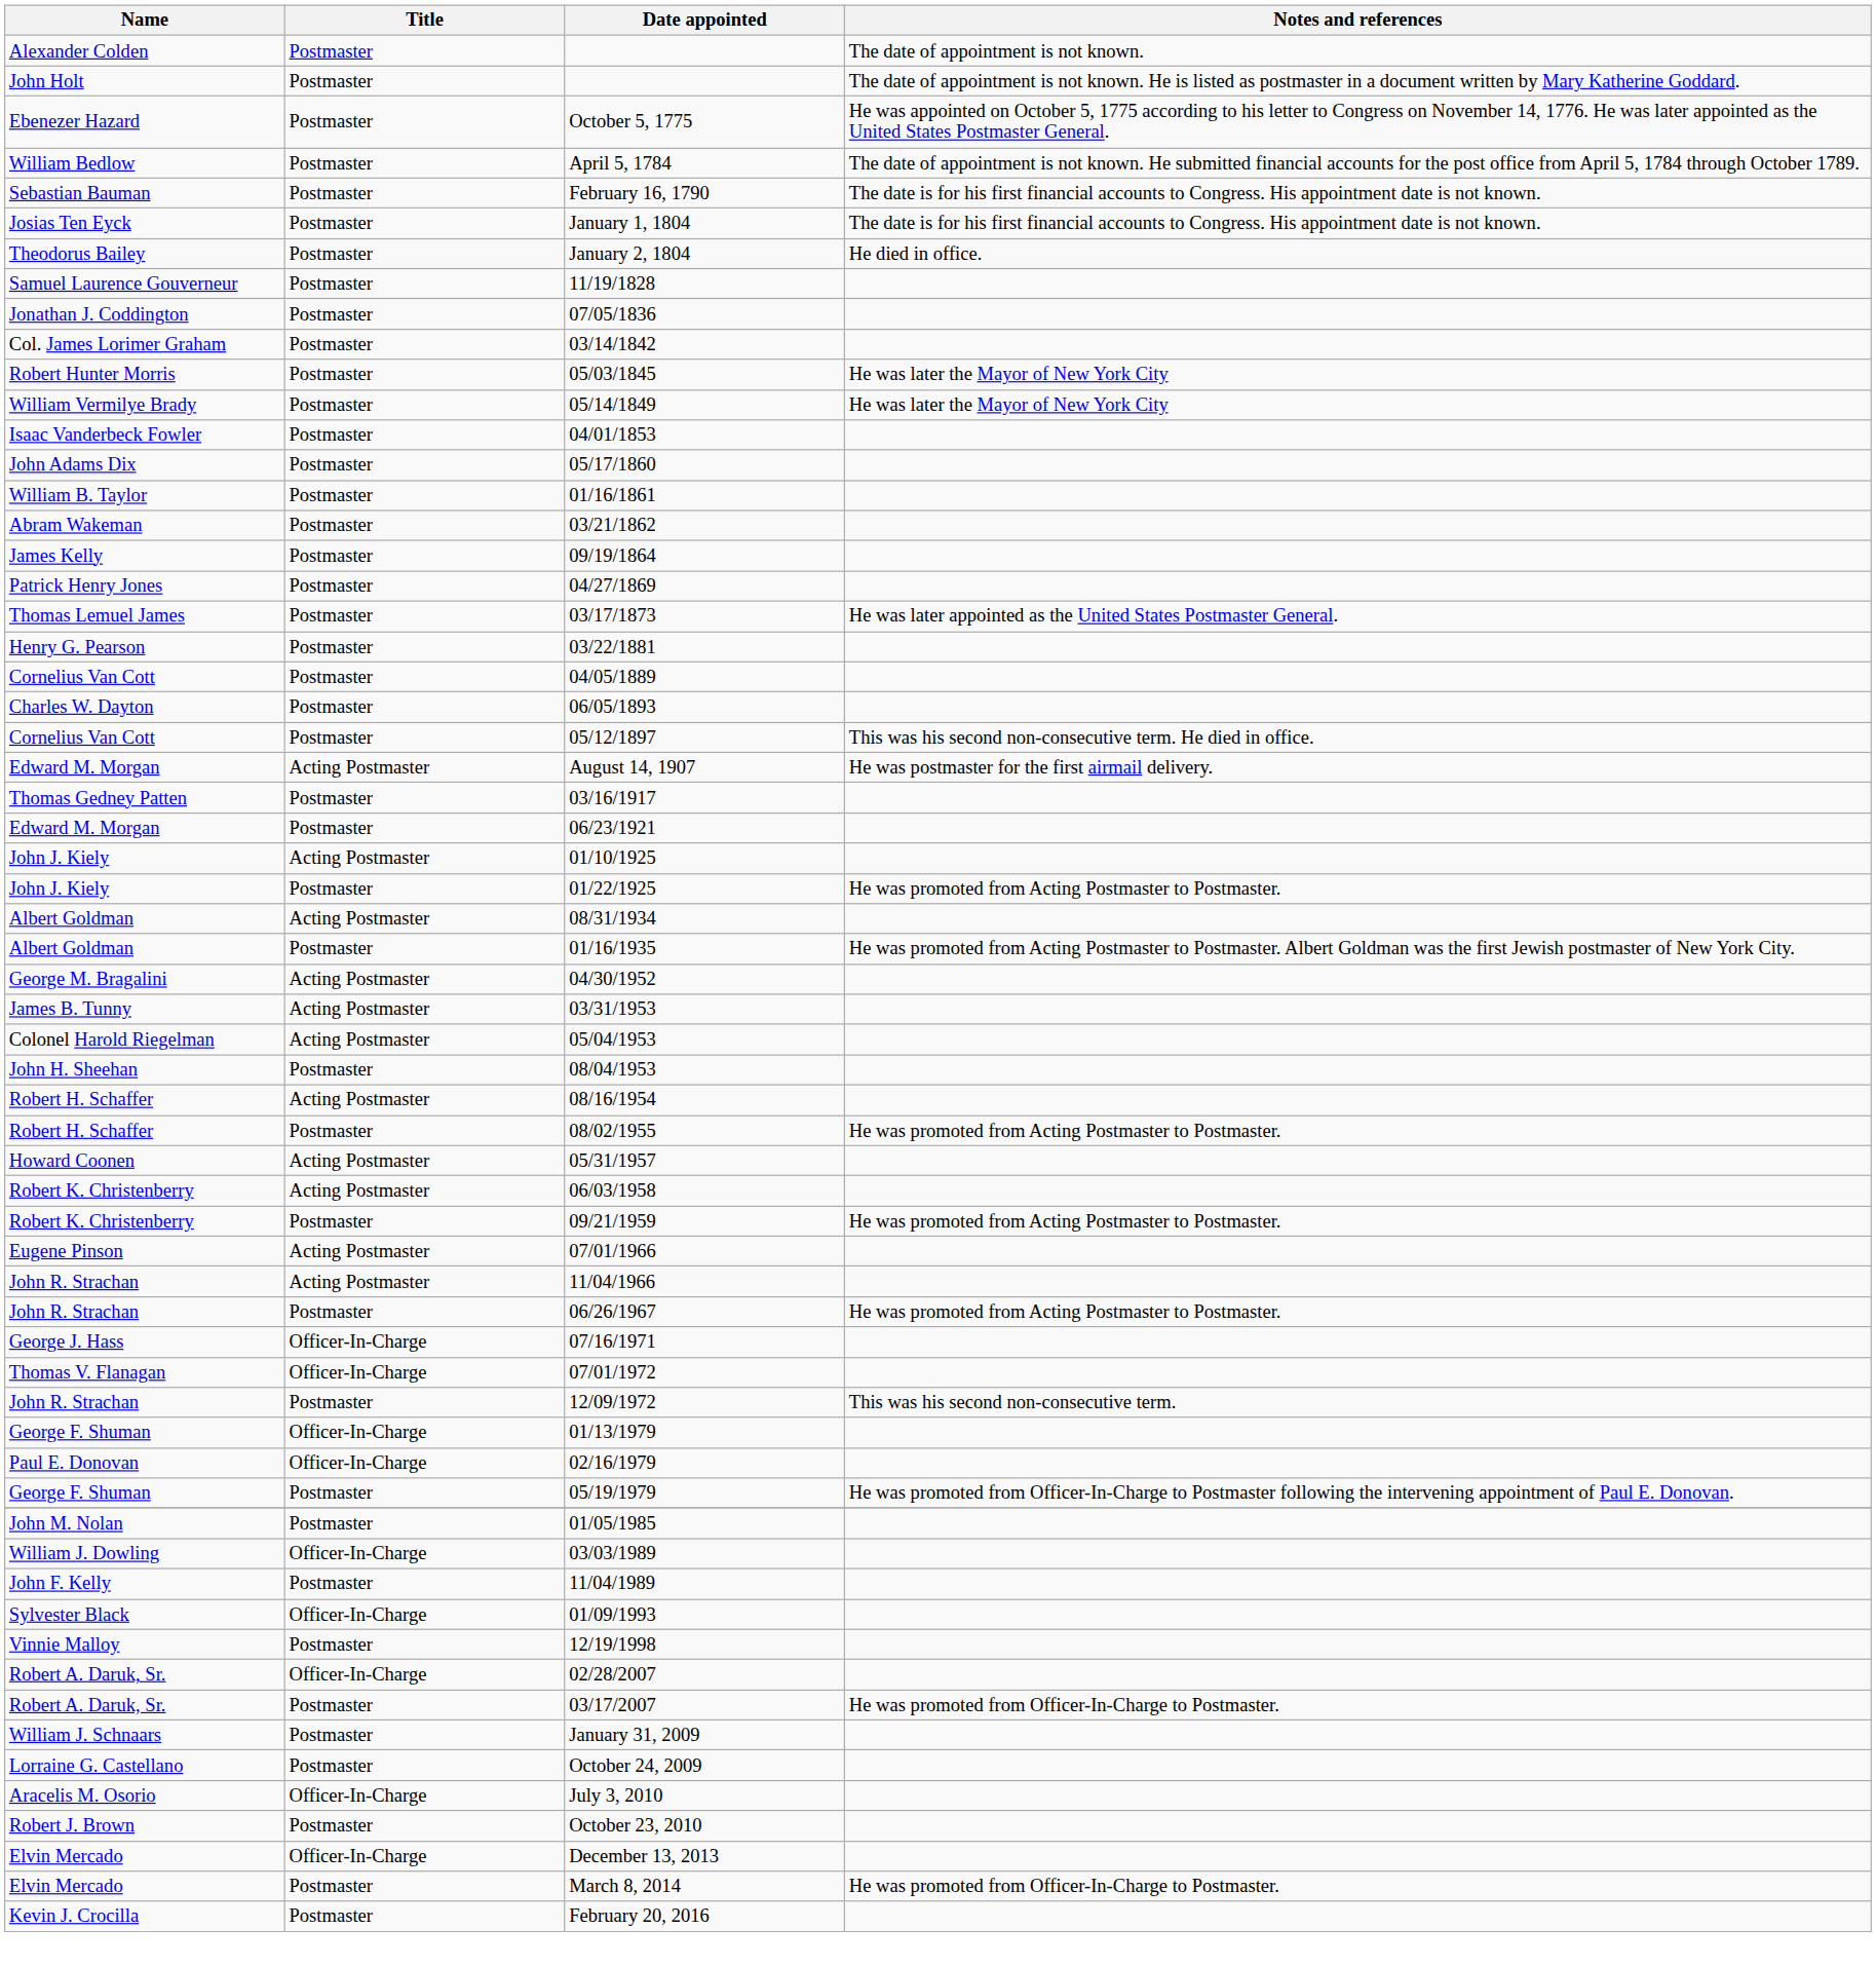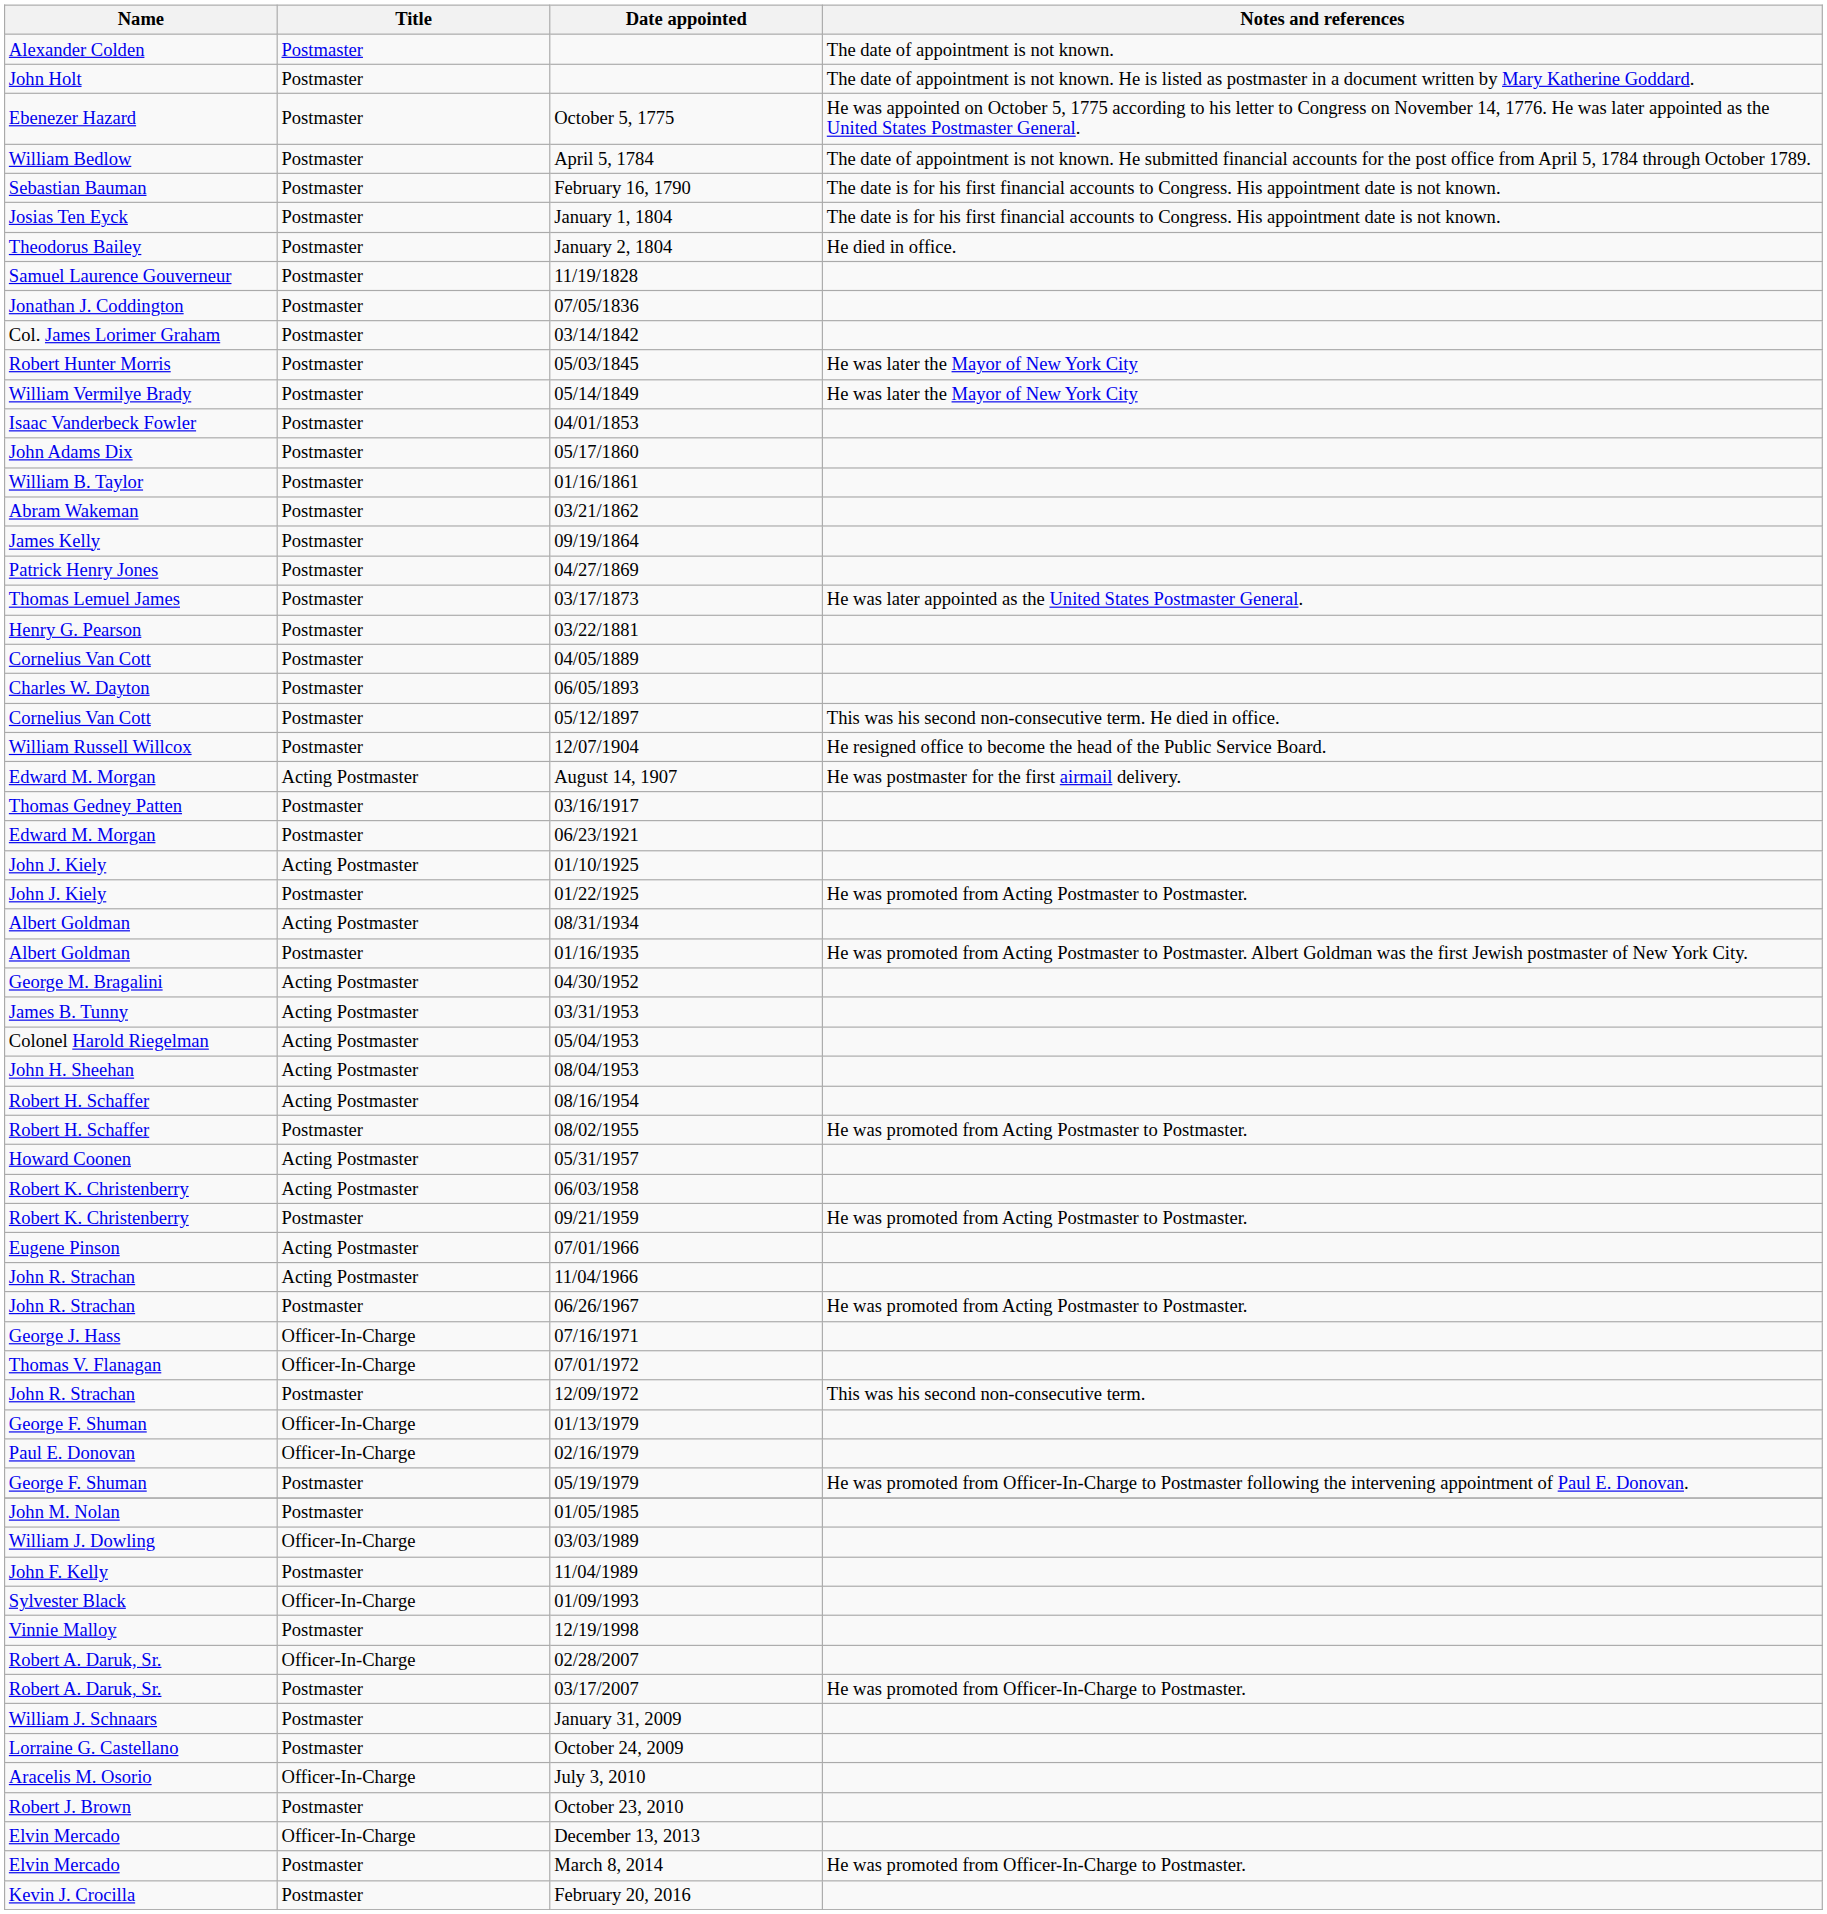+ row: William Russell Willcox | Postmaster | 12/07/1904 | He resigned office to become the head of the Public Service Board.
08/04/1953 | Title: Postmaster -> Acting Postmaster
